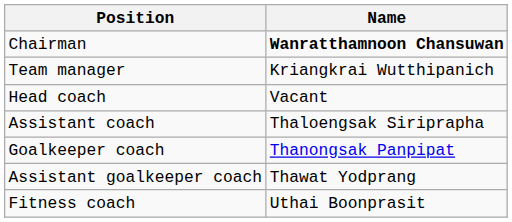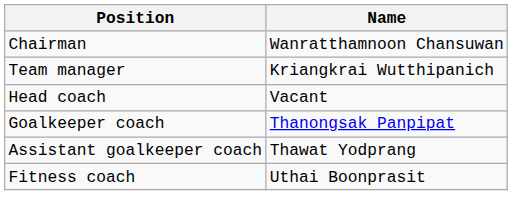Chairman | Name: bold -> normal
- row: Assistant coach | Thaloengsak Siriprapha
